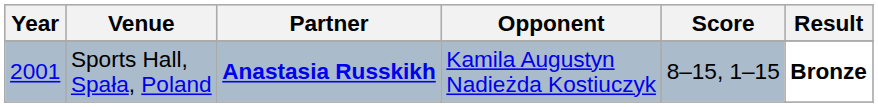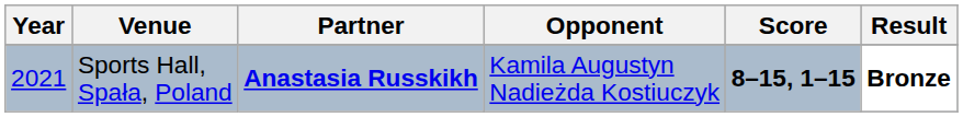Sports Hall, Spała, Poland | Year: 2001 -> 2021
Sports Hall, Spała, Poland | Score: normal -> bold
